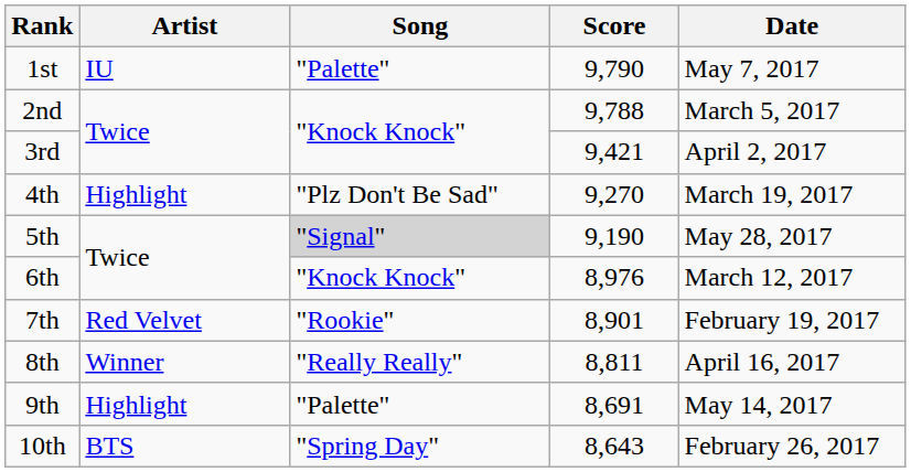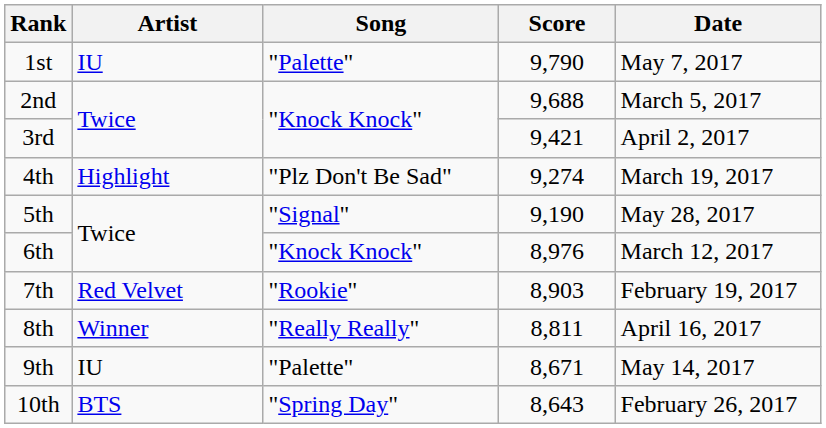2nd | Score: 9,788 -> 9,688
4th | Score: 9,270 -> 9,274
5th | Song: lightgrey background -> no background
7th | Score: 8,901 -> 8,903
9th | Artist: Highlight -> IU
9th | Score: 8,691 -> 8,671
